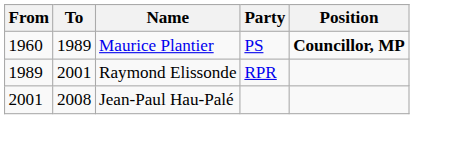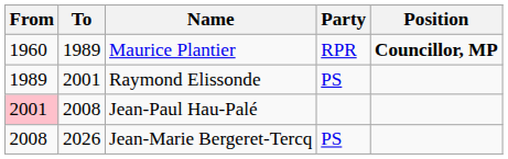Maurice Plantier | Party: PS -> RPR
Raymond Elissonde | Party: RPR -> PS
Jean-Paul Hau-Palé | From: no background -> pink background
+ row: 2008 | 2026 | Jean-Marie Bergeret-Tercq | PS
